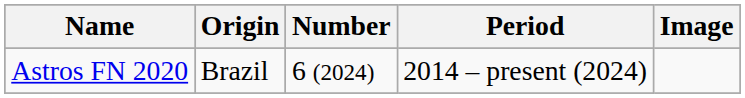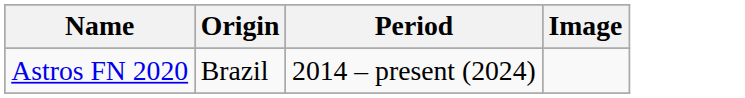- column: Number | 6 (2024)
